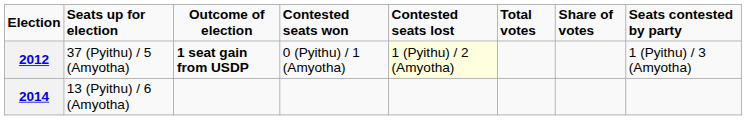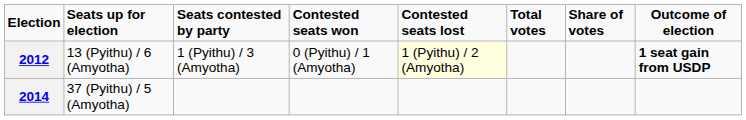columns swapped: Seats contested by party <-> Outcome of election
2012 | Seats up for election: 37 (Pyithu) / 5 (Amyotha) -> 13 (Pyithu) / 6 (Amyotha)
2014 | Seats up for election: 13 (Pyithu) / 6 (Amyotha) -> 37 (Pyithu) / 5 (Amyotha)
